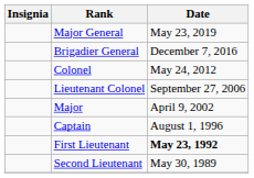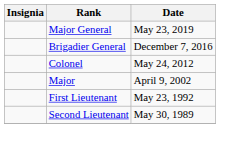- row: Lieutenant Colonel | September 27, 2006
- row: Captain | August 1, 1996
First Lieutenant | Date: bold -> normal
